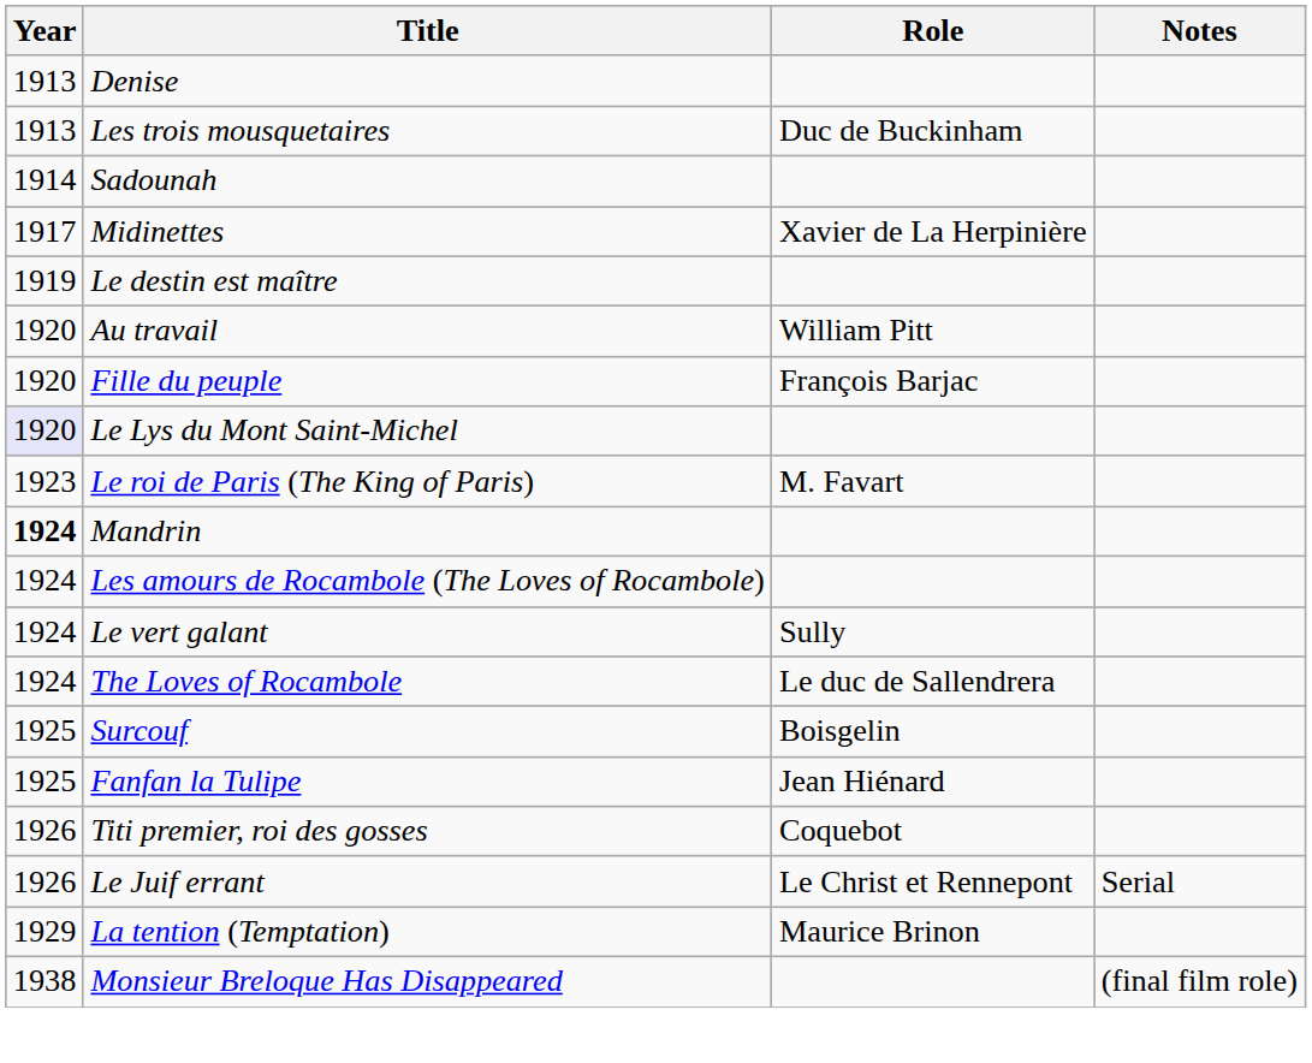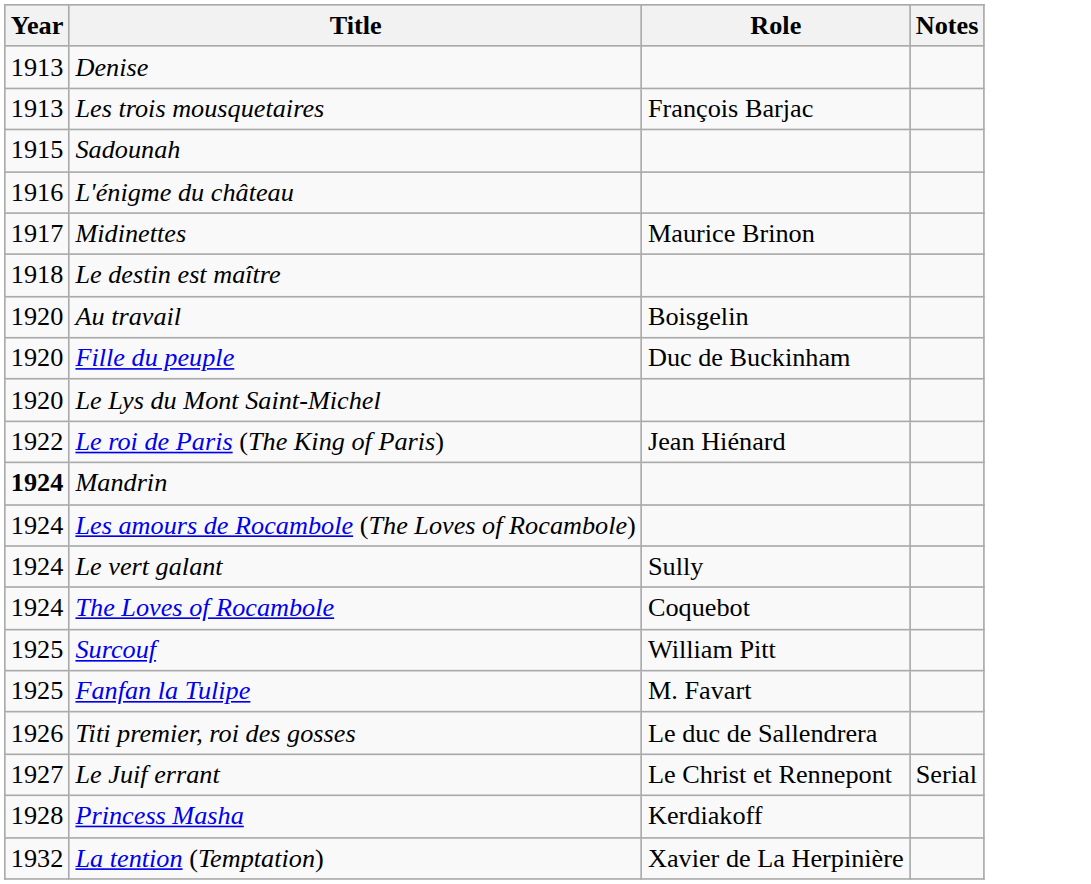Les trois mousquetaires | Role: Duc de Buckinham -> François Barjac
Sadounah | Year: 1914 -> 1915
+ row: 1916 | L'énigme du château
Midinettes | Role: Xavier de La Herpinière -> Maurice Brinon
Le destin est maître | Year: 1919 -> 1918
Au travail | Role: William Pitt -> Boisgelin
Fille du peuple | Role: François Barjac -> Duc de Buckinham
Le Lys du Mont Saint-Michel | Year: lavender background -> no background
Le roi de Paris (The King of Paris) | Year: 1923 -> 1922
Le roi de Paris (The King of Paris) | Role: M. Favart -> Jean Hiénard
The Loves of Rocambole | Role: Le duc de Sallendrera -> Coquebot
Surcouf | Role: Boisgelin -> William Pitt
Fanfan la Tulipe | Role: Jean Hiénard -> M. Favart
Titi premier, roi des gosses | Role: Coquebot -> Le duc de Sallendrera
Le Juif errant | Year: 1926 -> 1927
+ row: 1928 | Princess Masha | Kerdiakoff
La tention (Temptation) | Year: 1929 -> 1932
La tention (Temptation) | Role: Maurice Brinon -> Xavier de La Herpinière
- row: 1938 | Monsieur Breloque Has Disappeared | (final film role)
